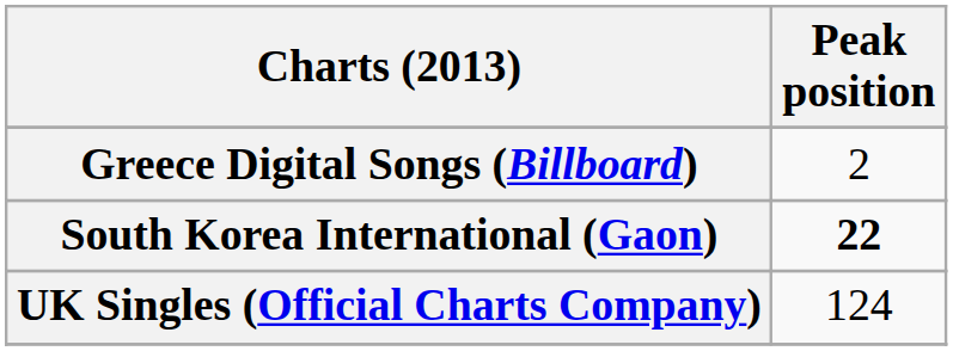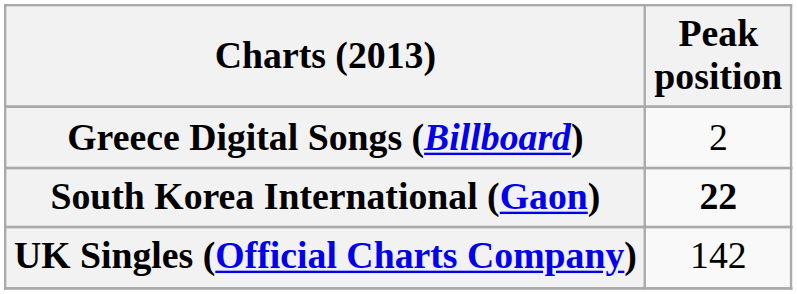UK Singles (Official Charts Company) | Peak position: 124 -> 142
